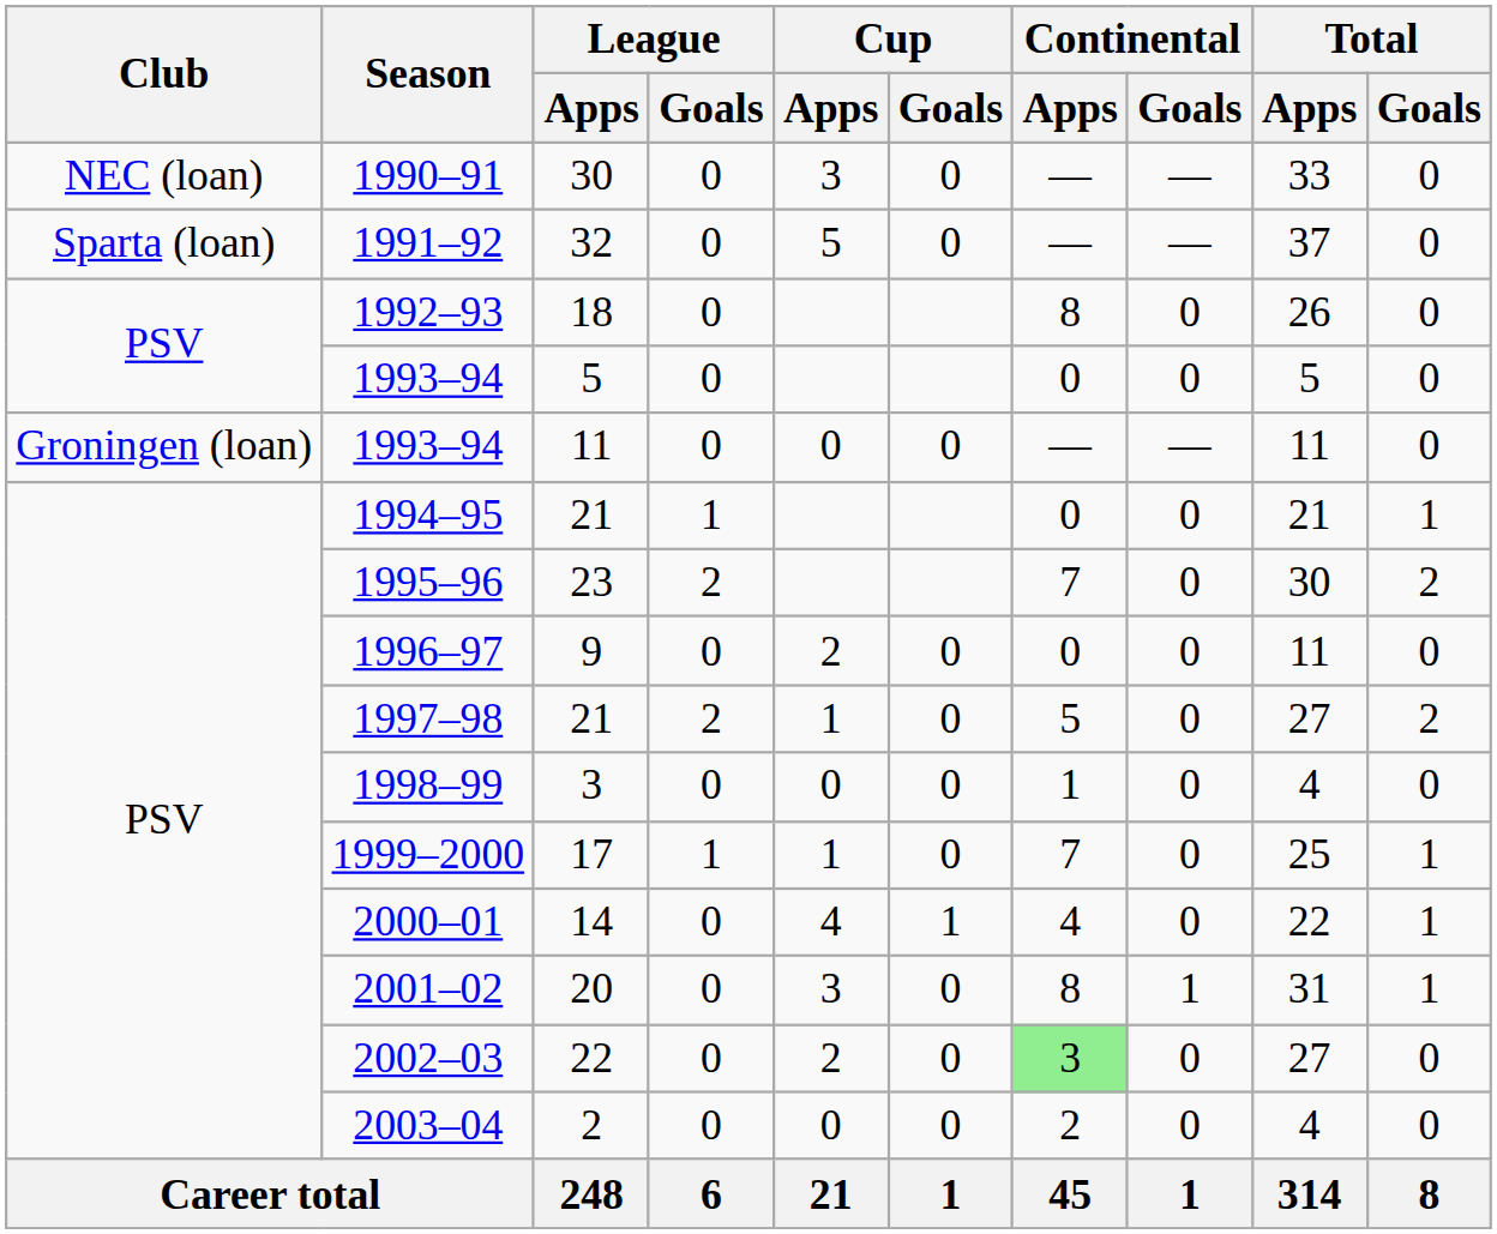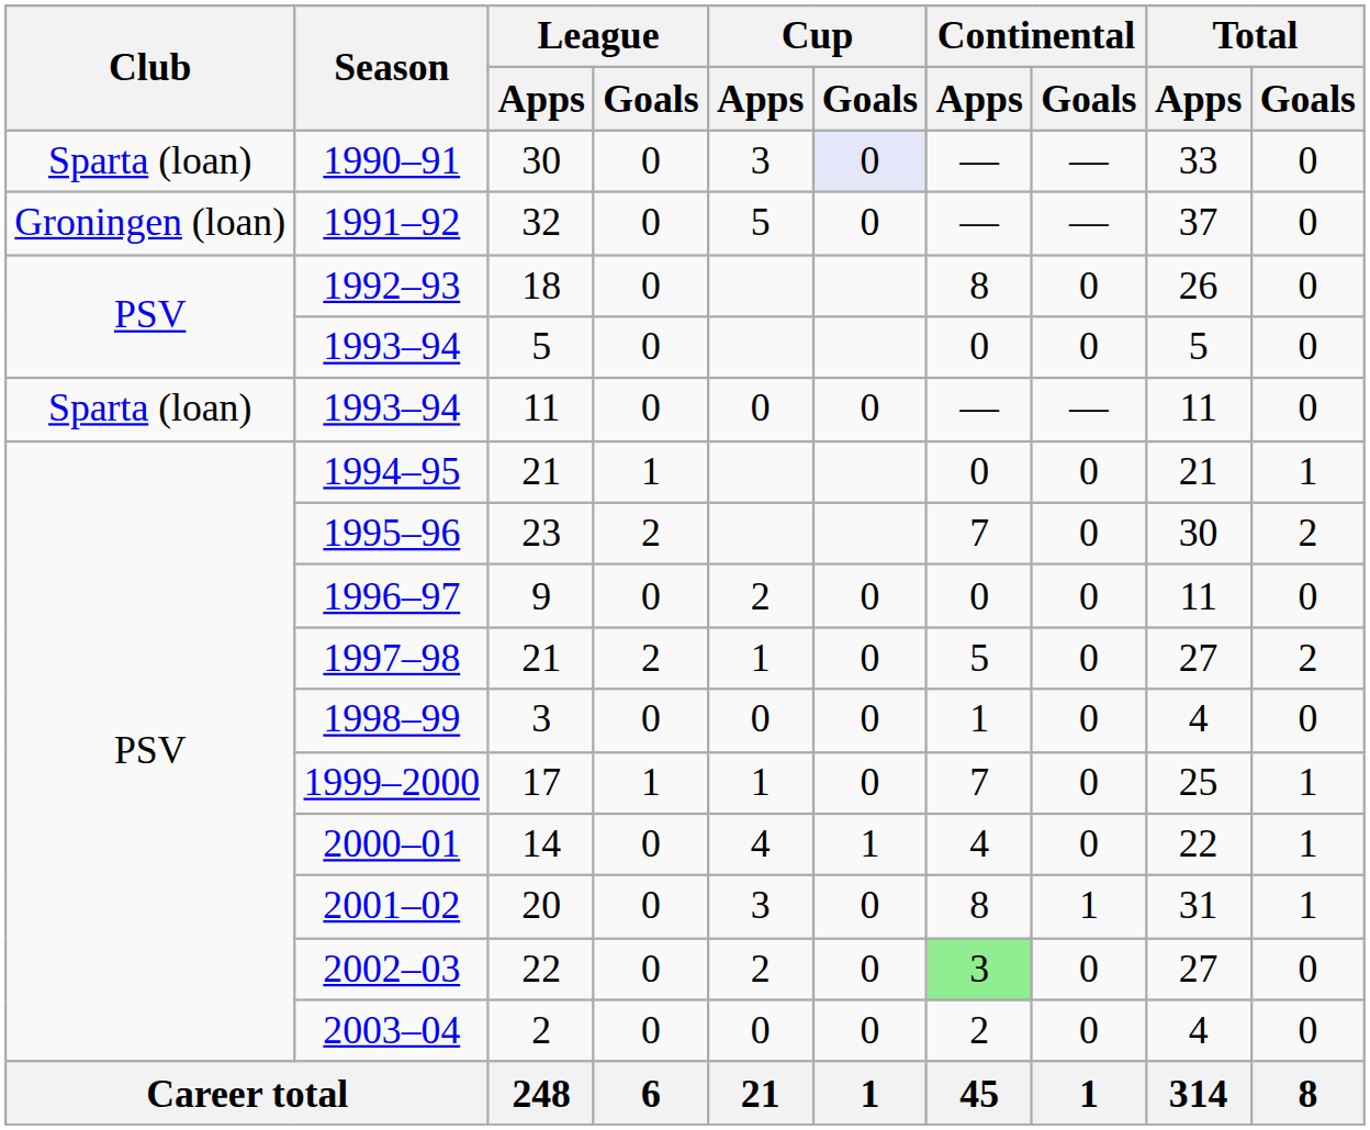1990–91 | Club: NEC (loan) -> Sparta (loan)
1990–91 | Cup / Goals: no background -> lavender background
1991–92 | Club: Sparta (loan) -> Groningen (loan)
1993–94 / 11 | Club: Groningen (loan) -> Sparta (loan)
